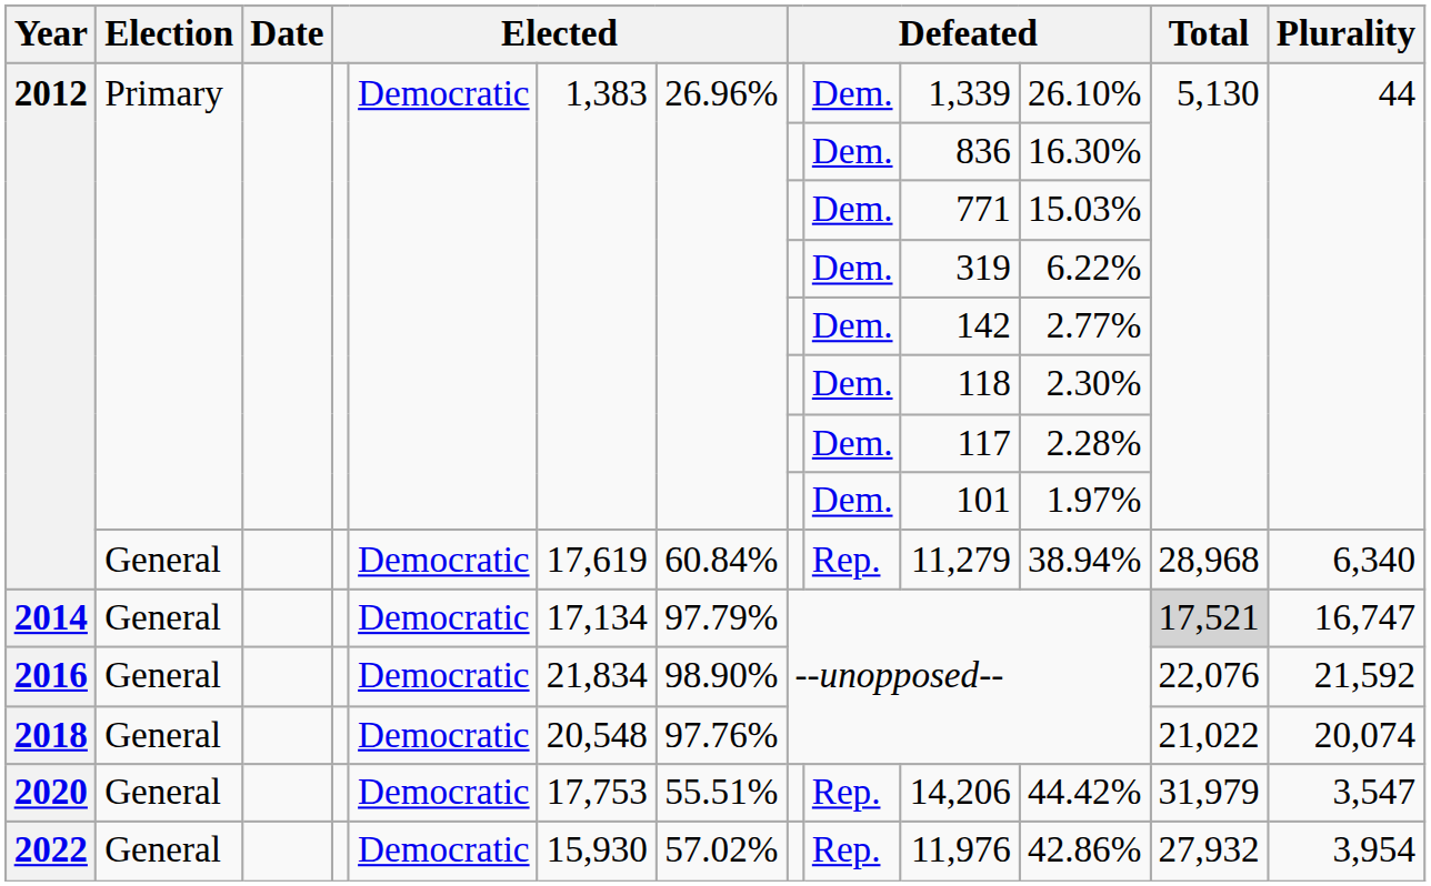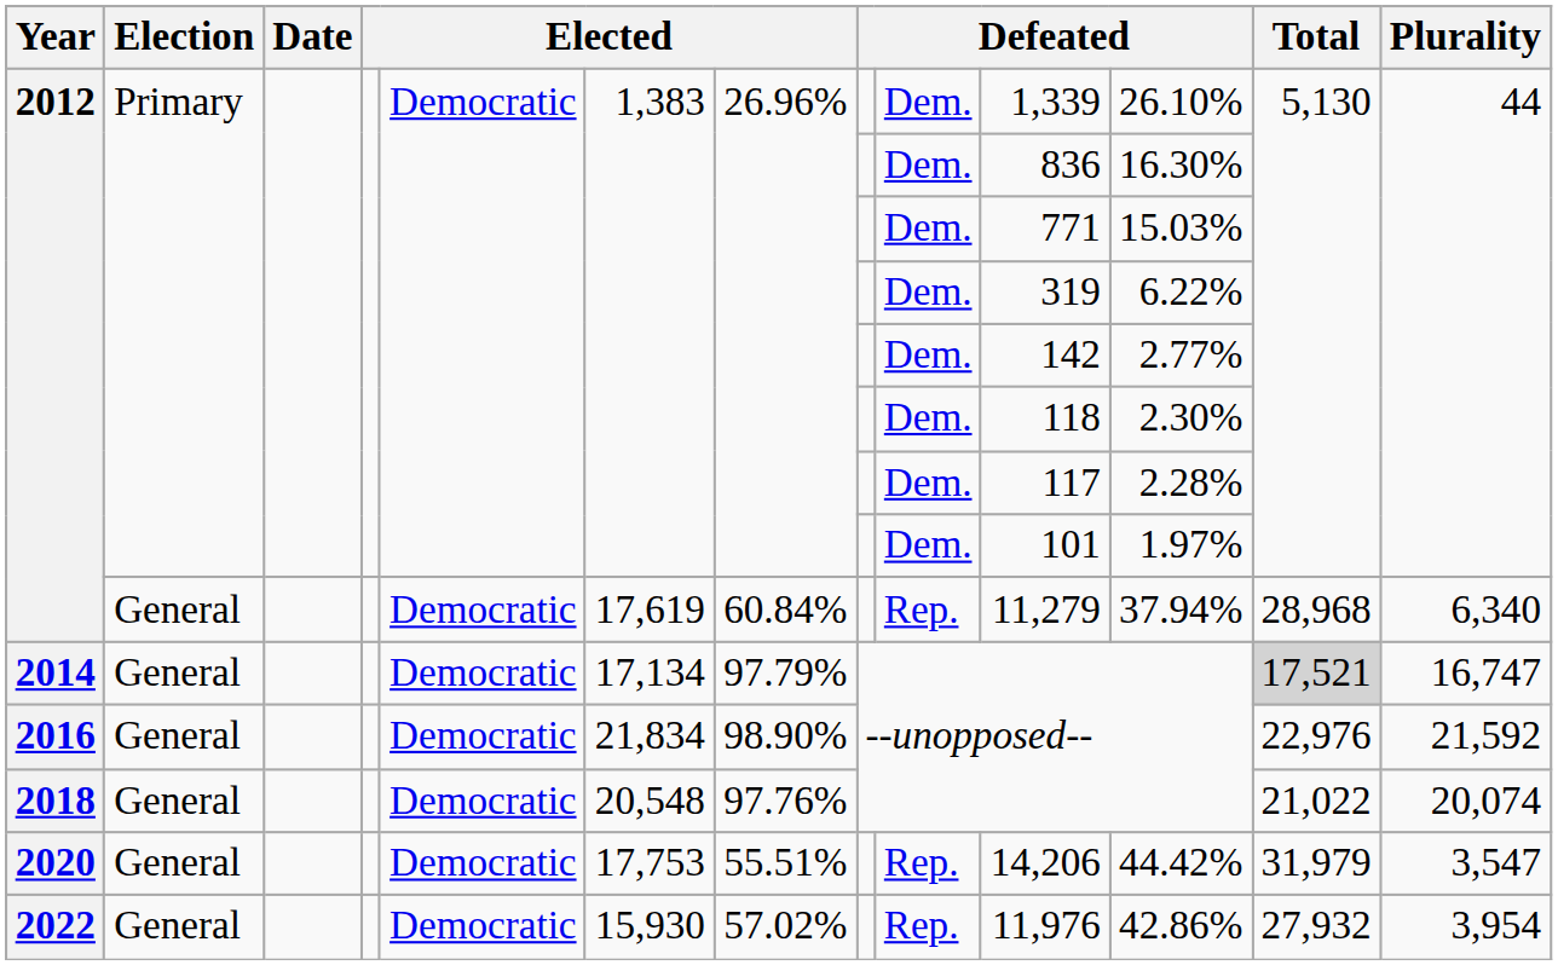2012 / General | column 11: 38.94% -> 37.94%
2016 | Total: 22,076 -> 22,976
